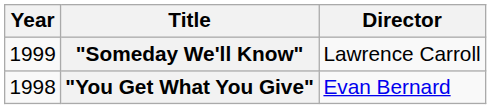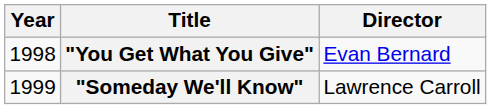rows swapped: "You Get What You Give" <-> "Someday We'll Know"
